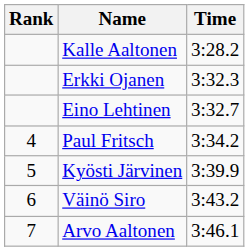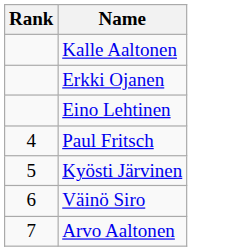- column: Time | 3:28.2 | 3:32.3 | 3:32.7 | 3:34.2 | 3:39.9 | 3:43.2 | 3:46.1
